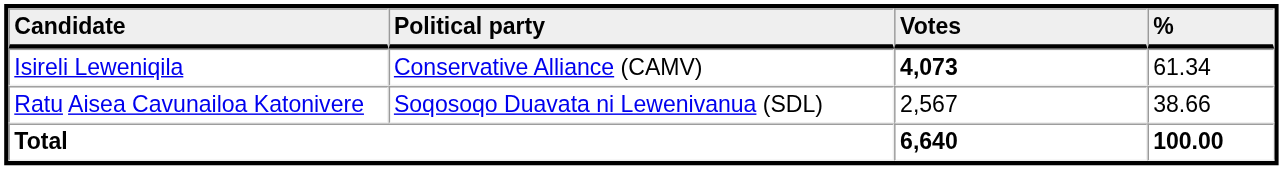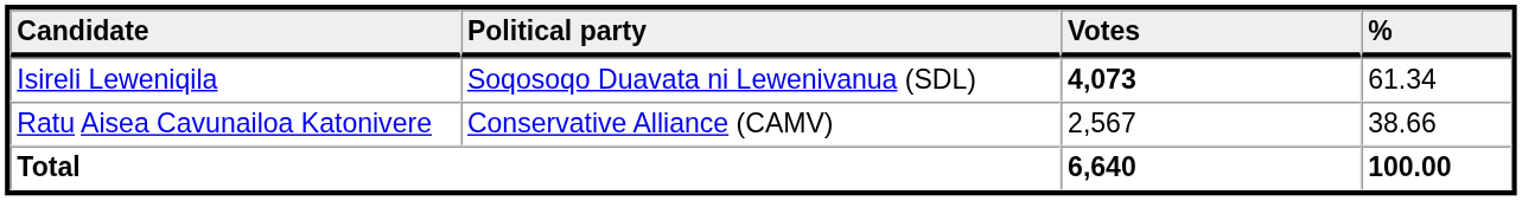Isireli Leweniqila | Political party: Conservative Alliance (CAMV) -> Soqosoqo Duavata ni Lewenivanua (SDL)
Ratu Aisea Cavunailoa Katonivere | Political party: Soqosoqo Duavata ni Lewenivanua (SDL) -> Conservative Alliance (CAMV)
